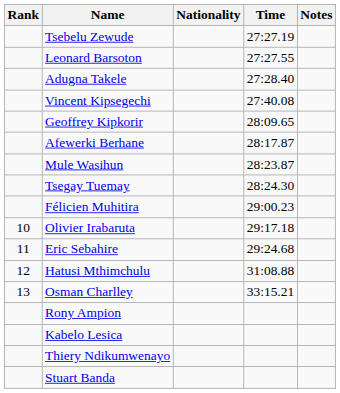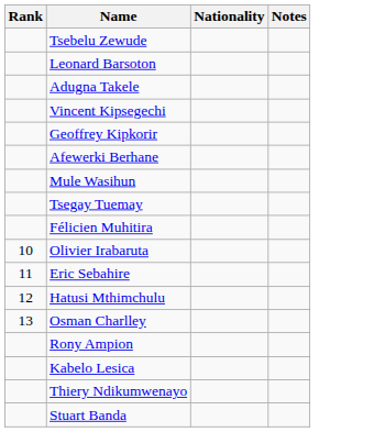- column: Time | 27:27.19 | 27:27.55 | 27:28.40 | 27:40.08 | 28:09.65 | 28:17.87 | 28:23.87 | 28:24.30 | 29:00.23 | 29:17.18 | 29:24.68 | 31:08.88 | 33:15.21
